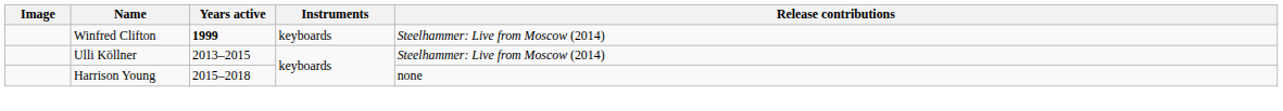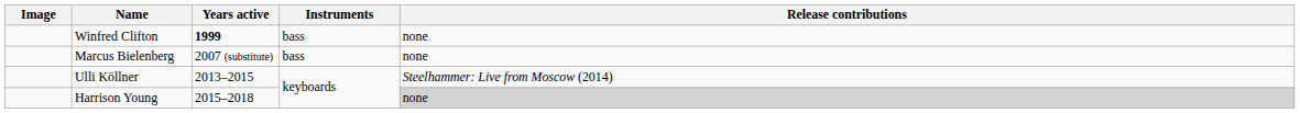Winfred Clifton | Instruments: keyboards -> bass
Winfred Clifton | Release contributions: Steelhammer: Live from Moscow (2014) -> none
+ row: Marcus Bielenberg | 2007 (substitute) | bass | none
Harrison Young | Release contributions: no background -> lightgrey background
